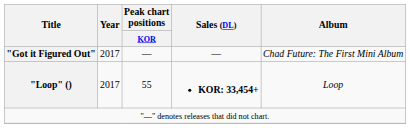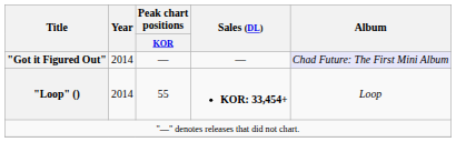"Got it Figured Out" | Year: 2017 -> 2014
"Got it Figured Out" | Album: no background -> lavender background
"Loop" () | Year: 2017 -> 2014
